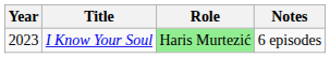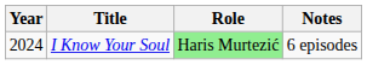I Know Your Soul | Year: 2023 -> 2024
